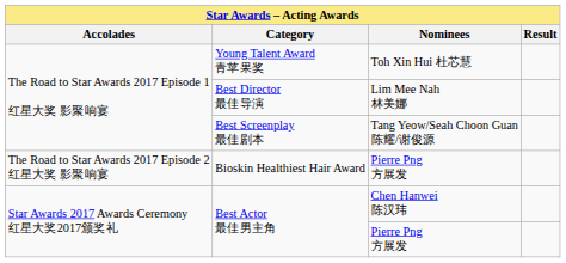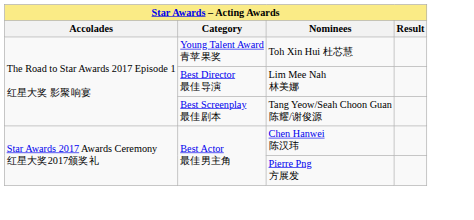- row: The Road to Star Awards 2017 Episode 2 红星大奖 影聚响宴 | Bioskin Healthiest Hair Award | Pierre Png 方展发
